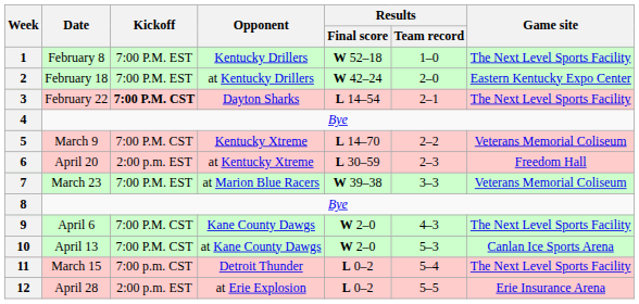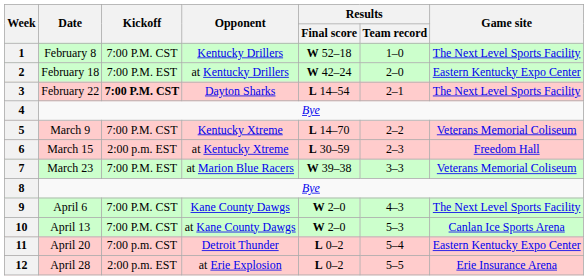1 | Kickoff: 7:00 P.M. EST -> 7:00 P.M. CST
6 | Date: April 20 -> March 15
11 | Date: March 15 -> April 20
11 | Game site: The Next Level Sports Facility -> Eastern Kentucky Expo Center
